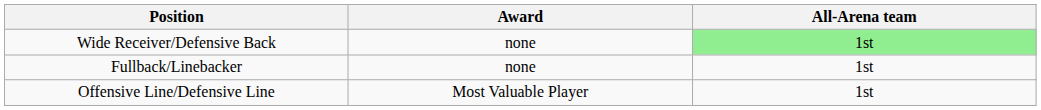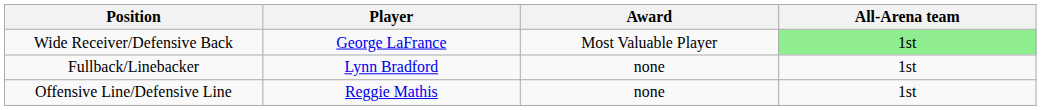+ column: Player | George LaFrance | Lynn Bradford | Reggie Mathis
Wide Receiver/Defensive Back | Award: none -> Most Valuable Player
Offensive Line/Defensive Line | Award: Most Valuable Player -> none
